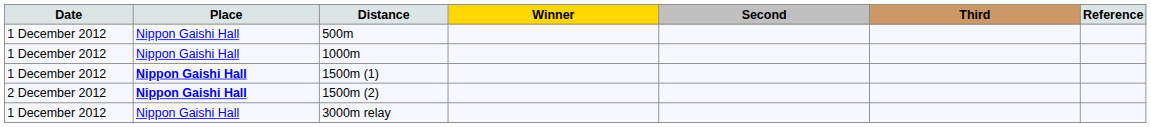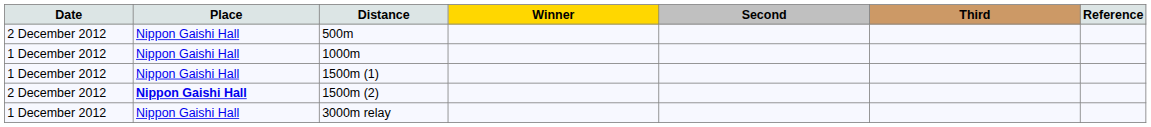500m | Date: 1 December 2012 -> 2 December 2012
1500m (1) | Place: bold -> normal
